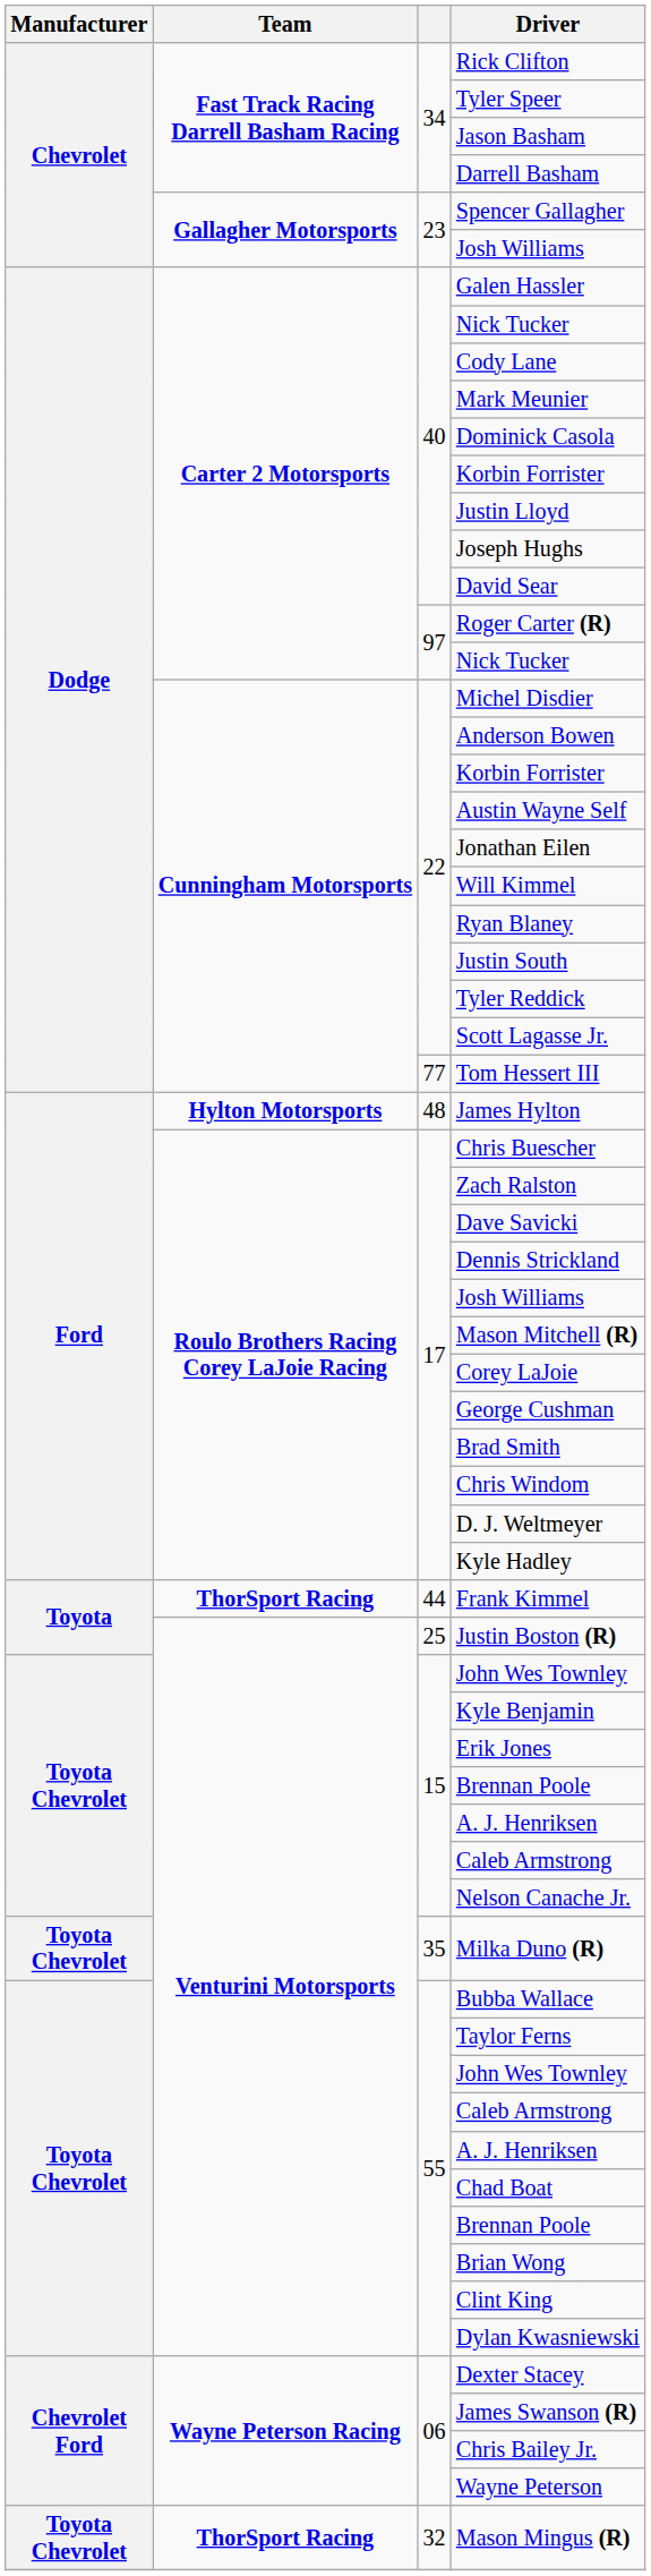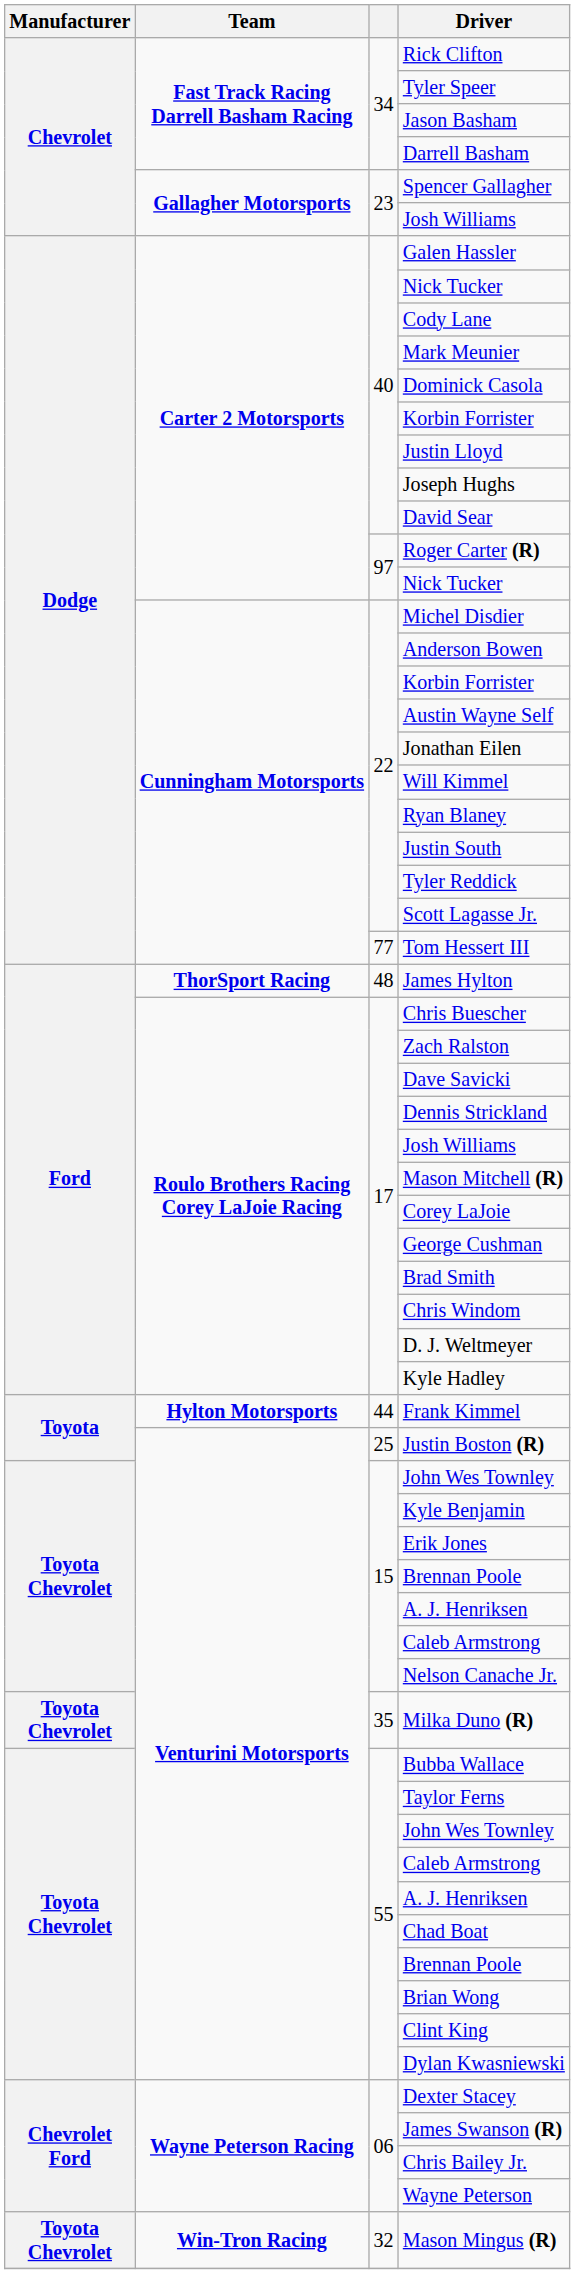James Hylton | Team: Hylton Motorsports -> ThorSport Racing
Frank Kimmel | Team: ThorSport Racing -> Hylton Motorsports
Mason Mingus (R) | Team: ThorSport Racing -> Win-Tron Racing
